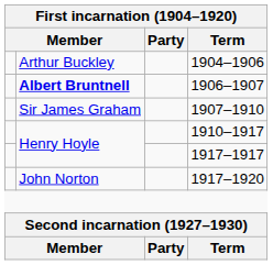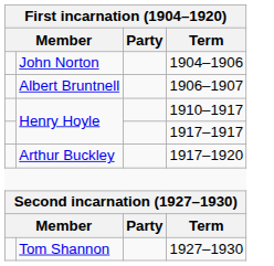1904–1906 | column 2: Arthur Buckley -> John Norton
1906–1907 | column 2: bold -> normal
- row: Sir James Graham | 1907–1910
1917–1920 | column 2: John Norton -> Arthur Buckley
+ row: Tom Shannon | 1927–1930
